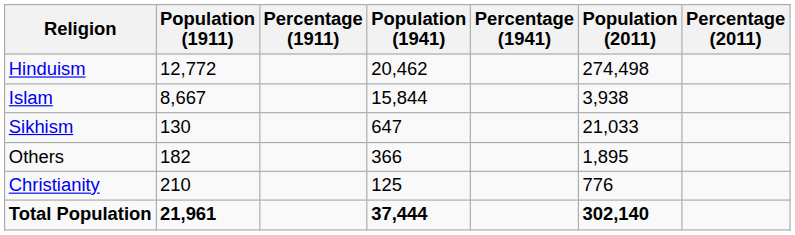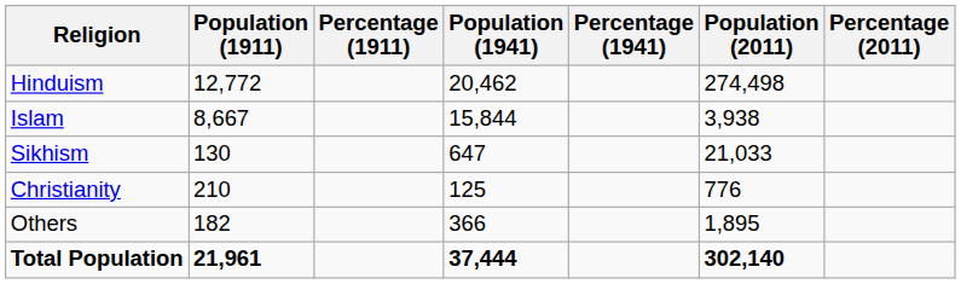rows swapped: Christianity <-> Others
